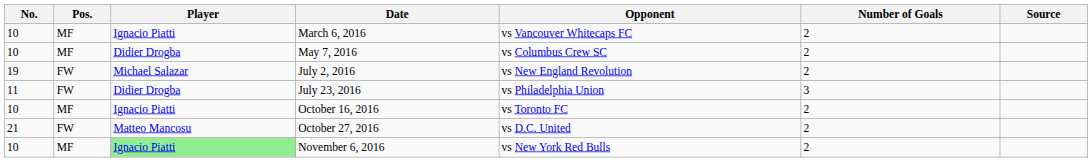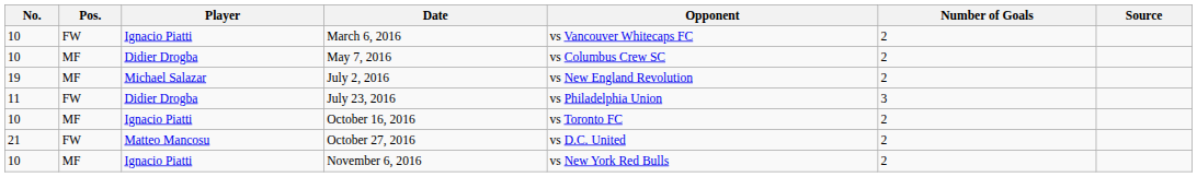March 6, 2016 | Pos.: MF -> FW
July 2, 2016 | Pos.: FW -> MF
November 6, 2016 | Player: lightgreen background -> no background
